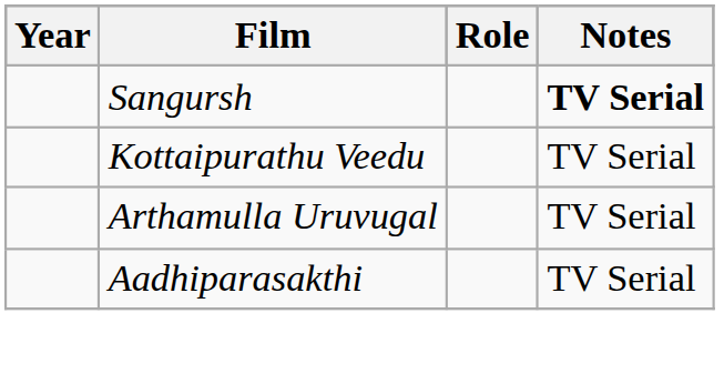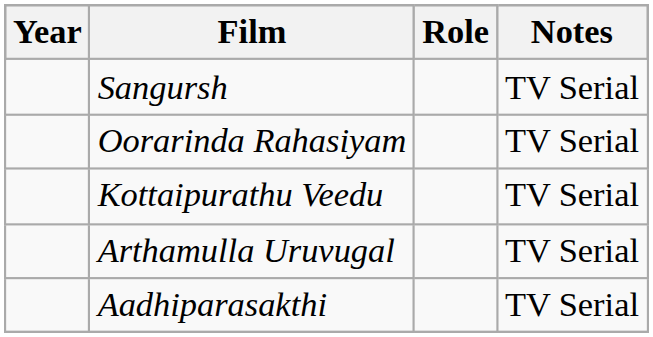Sangursh | Notes: bold -> normal
+ row: Oorarinda Rahasiyam | TV Serial
